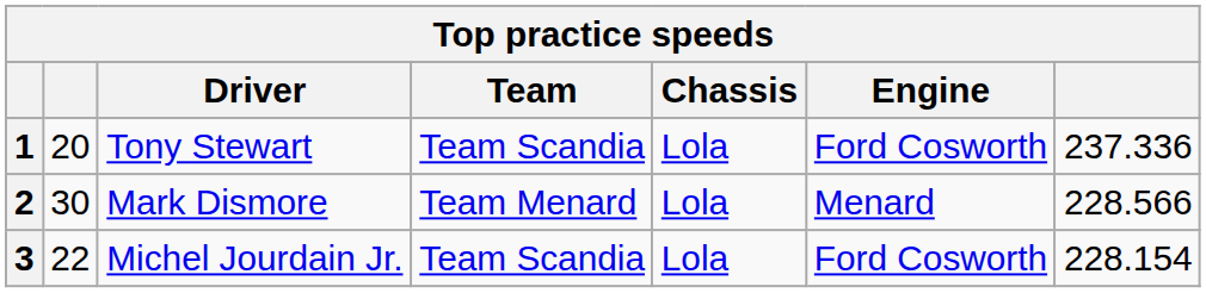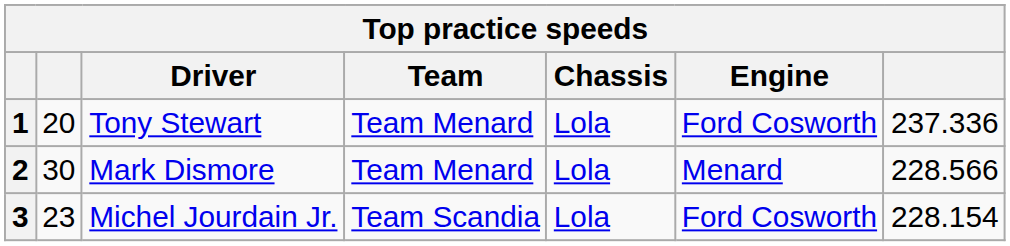1 | Team: Team Scandia -> Team Menard
3 | column 2: 22 -> 23
